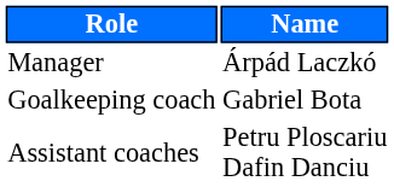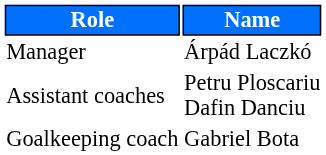rows swapped: Assistant coaches <-> Goalkeeping coach
